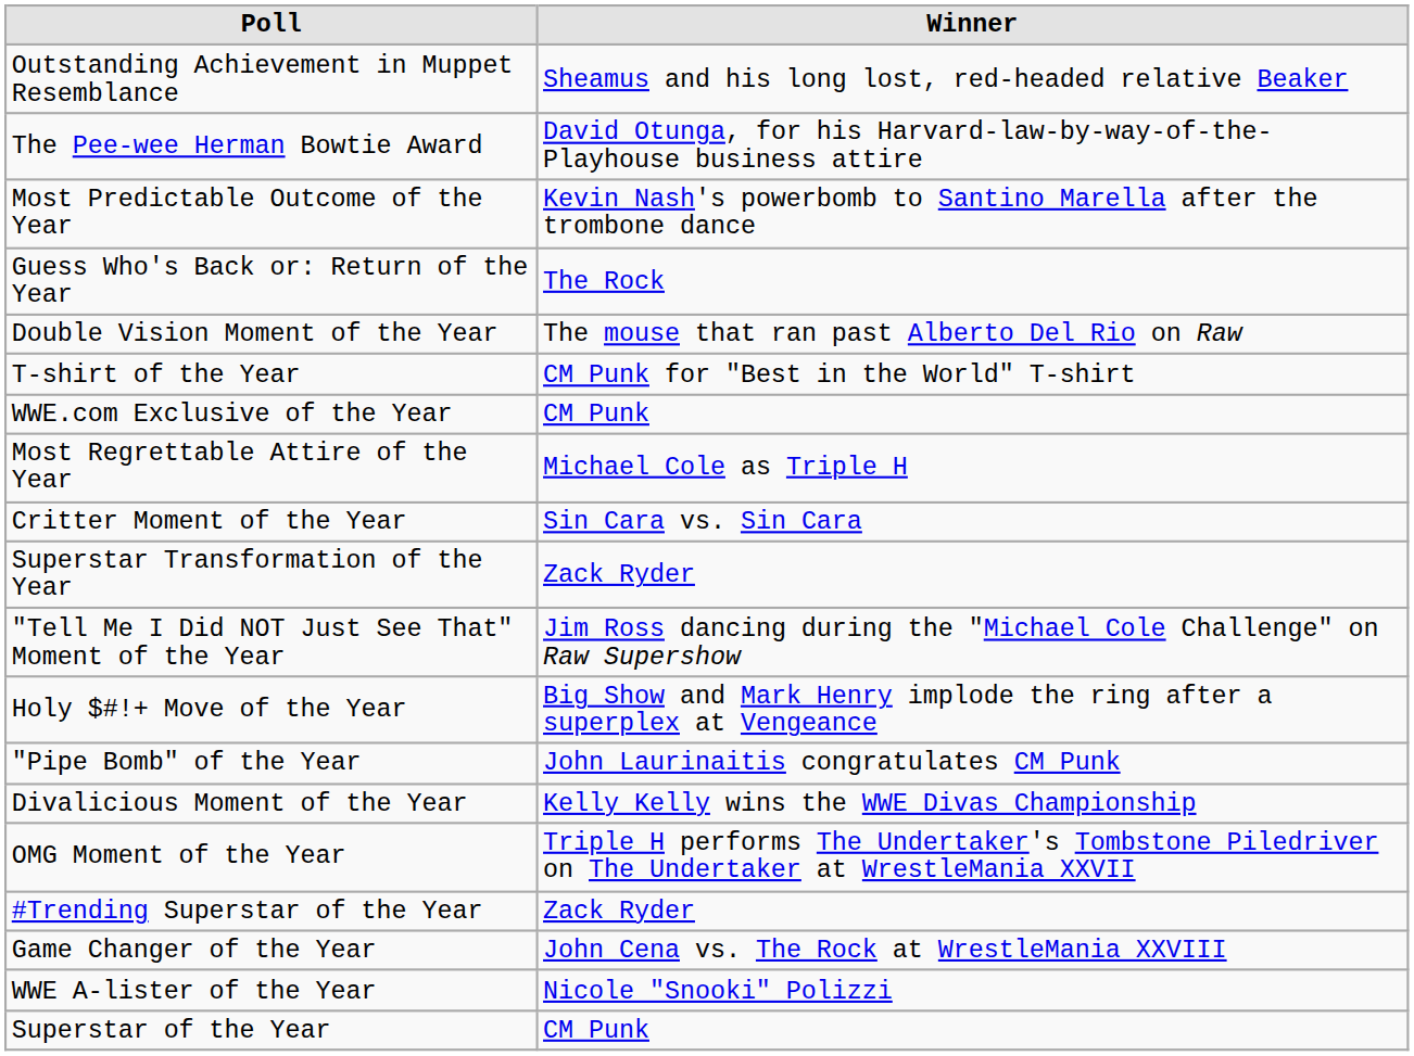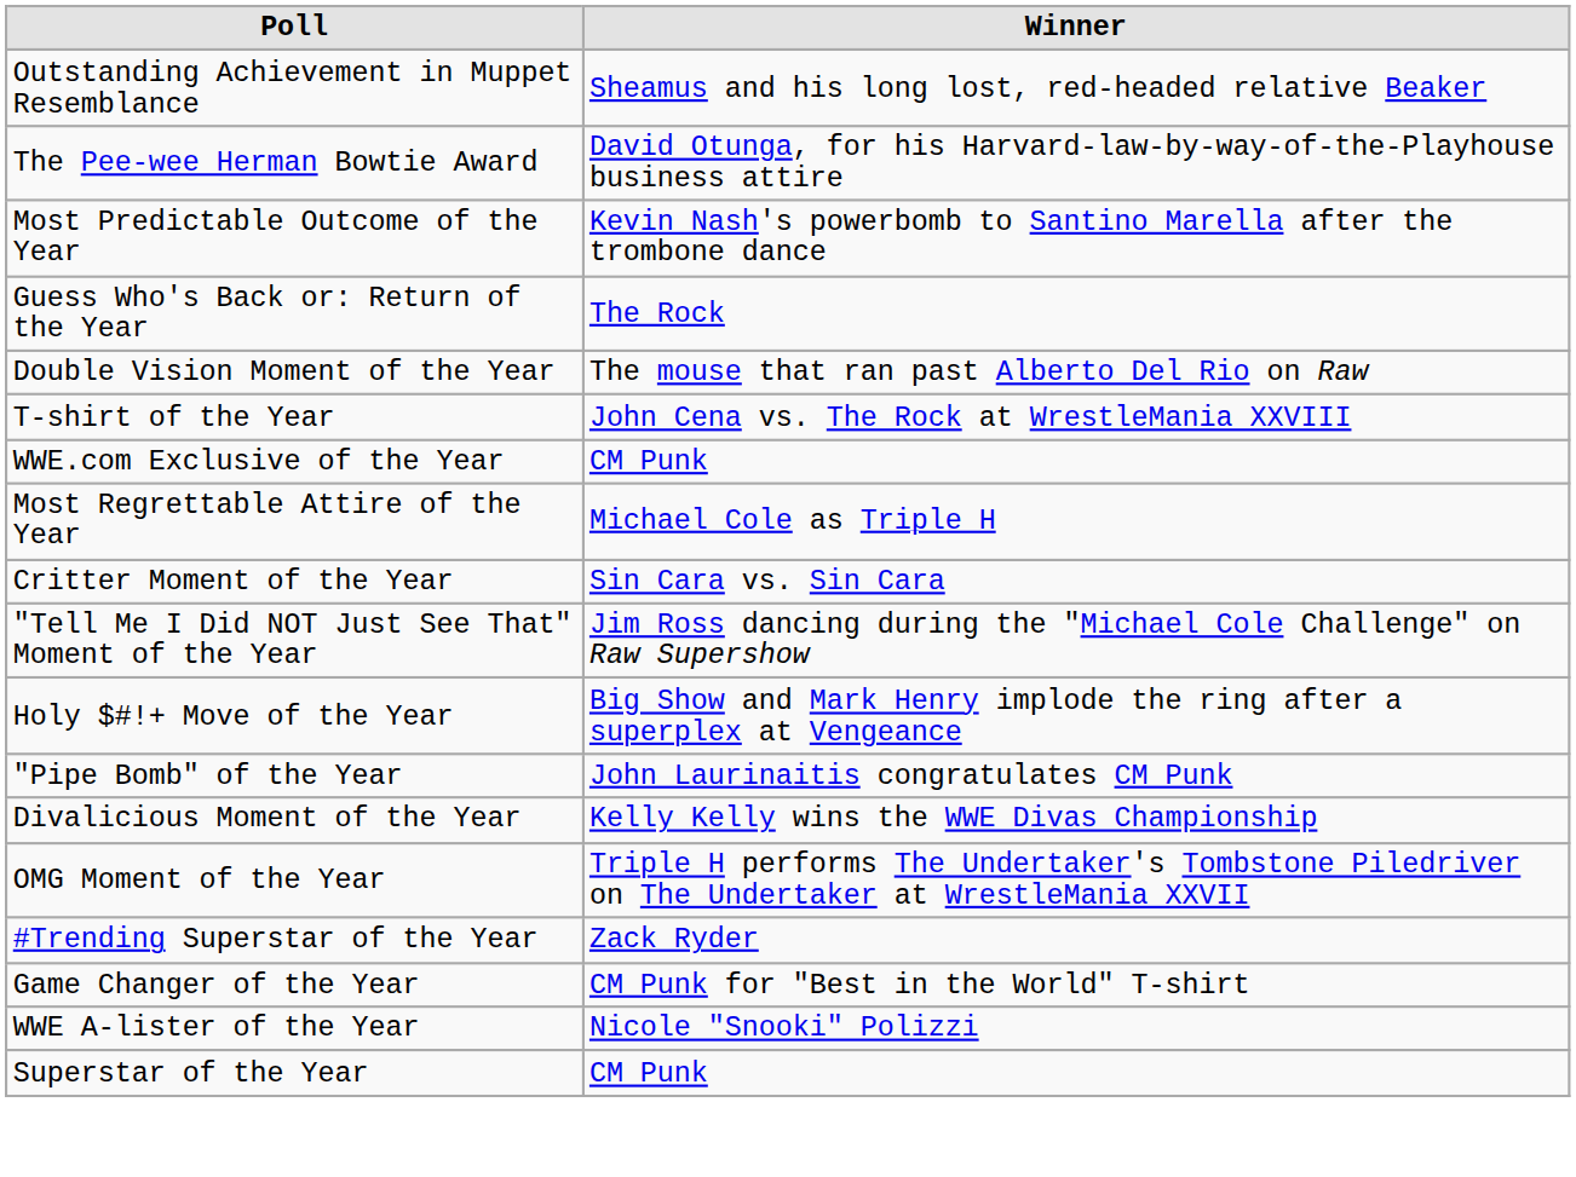T-shirt of the Year | Winner: CM Punk for "Best in the World" T-shirt -> John Cena vs. The Rock at WrestleMania XXVIII
- row: Superstar Transformation of the Year | Zack Ryder
Game Changer of the Year | Winner: John Cena vs. The Rock at WrestleMania XXVIII -> CM Punk for "Best in the World" T-shirt
